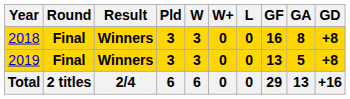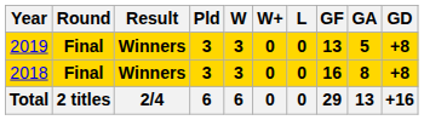rows swapped: 2018 <-> 2019
